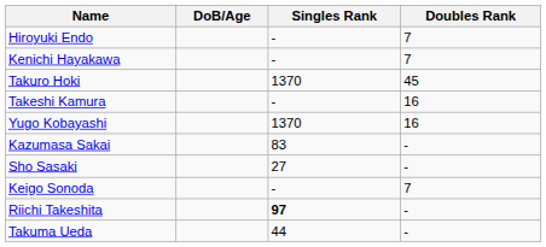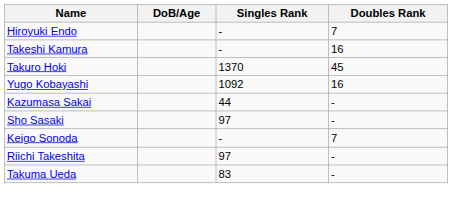- row: Kenichi Hayakawa | - | 7
rows swapped: Takuro Hoki <-> Takeshi Kamura
Yugo Kobayashi | Singles Rank: 1370 -> 1092
Kazumasa Sakai | Singles Rank: 83 -> 44
Sho Sasaki | Singles Rank: 27 -> 97
Riichi Takeshita | Singles Rank: bold -> normal
Takuma Ueda | Singles Rank: 44 -> 83
